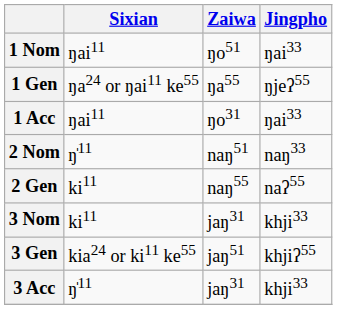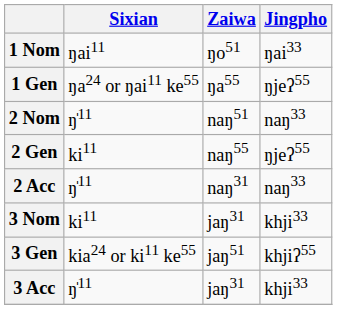- row: 1 Acc | ŋai11 | ŋo31 | ŋai33
2 Gen | Jingpho: naʔ55 -> ŋjeʔ55
+ row: 2 Acc | ŋ̍11 | naŋ31 | naŋ33
